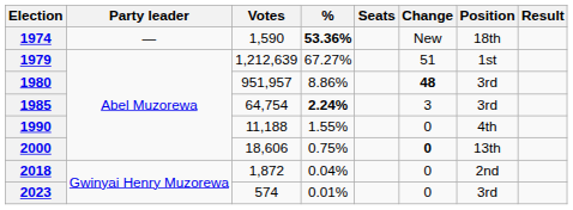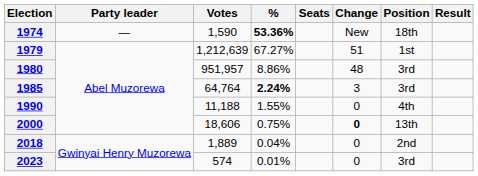1980 | Change: bold -> normal
1985 | Votes: 64,754 -> 64,764
2018 | Votes: 1,872 -> 1,889
